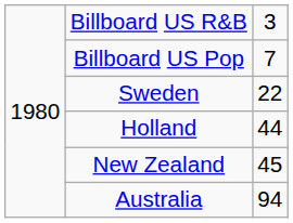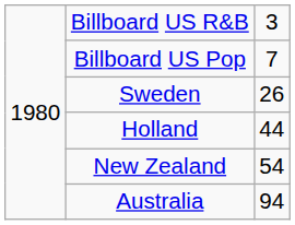Sweden | column 3: 22 -> 26
New Zealand | column 3: 45 -> 54
